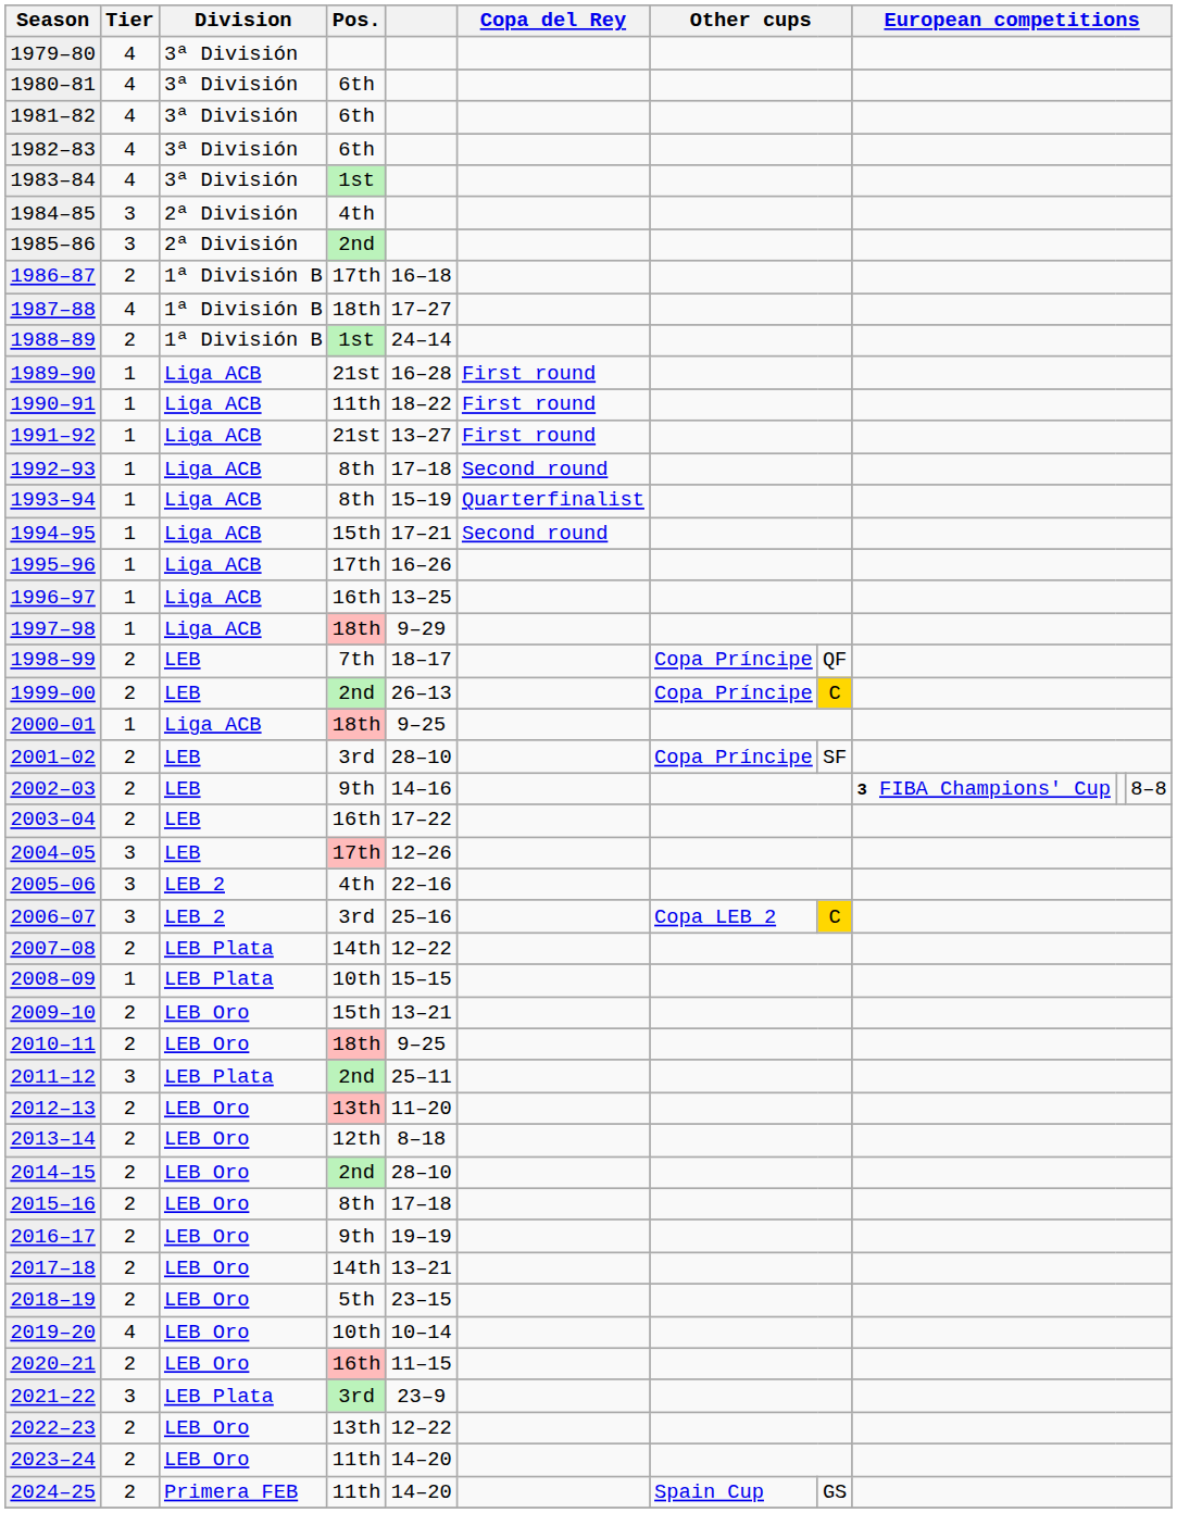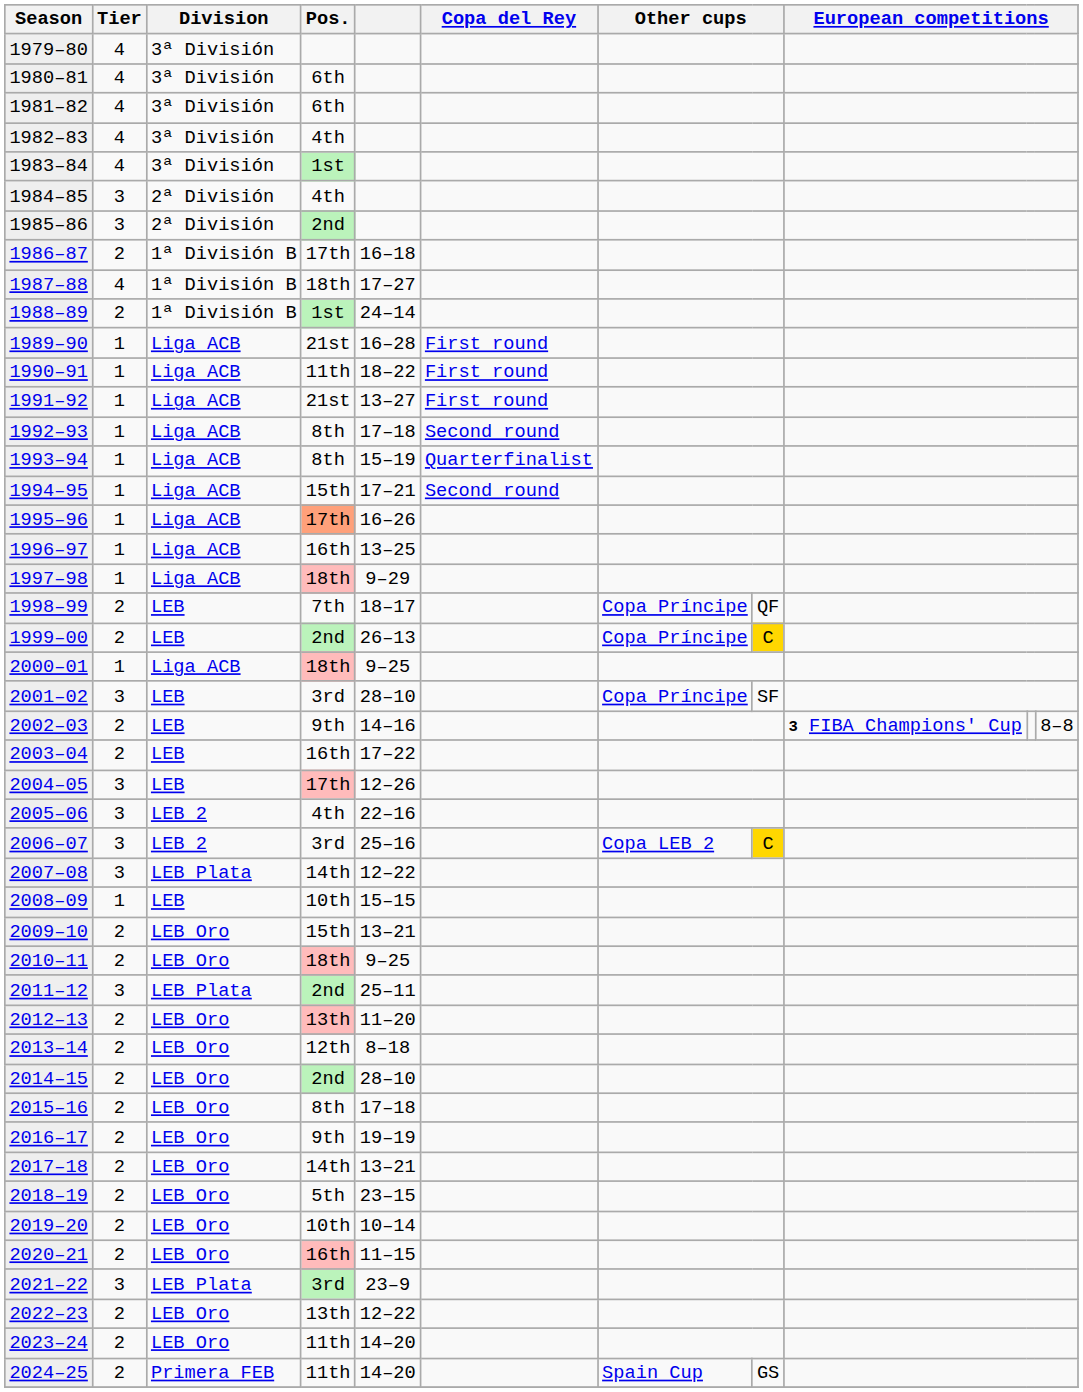1982–83 | Pos.: 6th -> 4th
1995–96 | Pos.: no background -> lightsalmon background
2001–02 | Tier: 2 -> 3
2007–08 | Tier: 2 -> 3
2008–09 | Division: LEB Plata -> LEB
2019–20 | Tier: 4 -> 2
